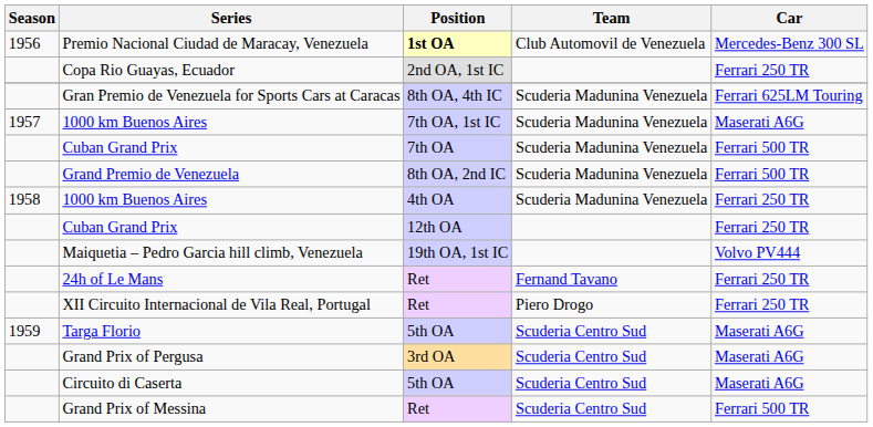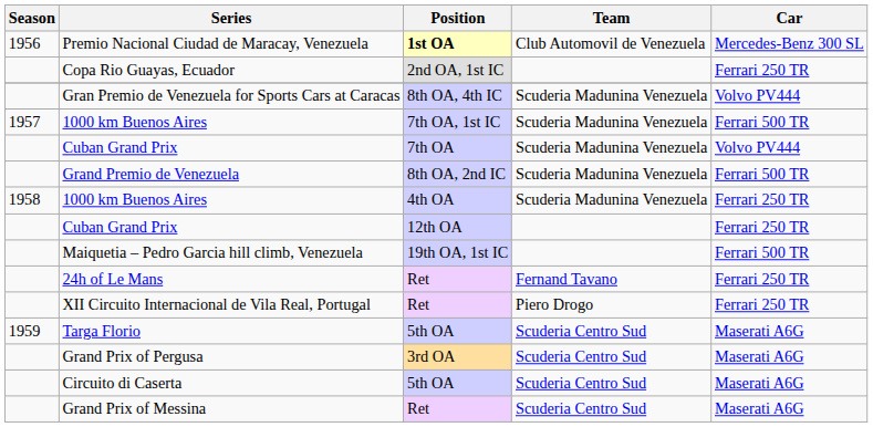Gran Premio de Venezuela for Sports Cars at Caracas | Car: Ferrari 625LM Touring -> Volvo PV444
1000 km Buenos Aires / 7th OA, 1st IC | Car: Maserati A6G -> Ferrari 500 TR
Cuban Grand Prix / 7th OA | Car: Ferrari 500 TR -> Volvo PV444
Maiquetia – Pedro Garcia hill climb, Venezuela | Car: Volvo PV444 -> Ferrari 500 TR
Grand Prix of Messina | Car: Ferrari 500 TR -> Maserati A6G
